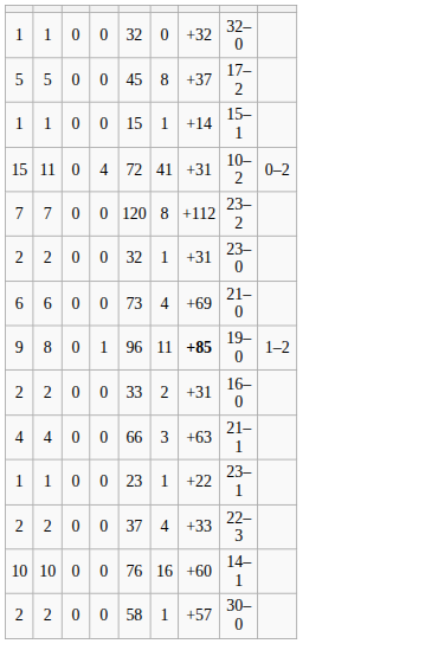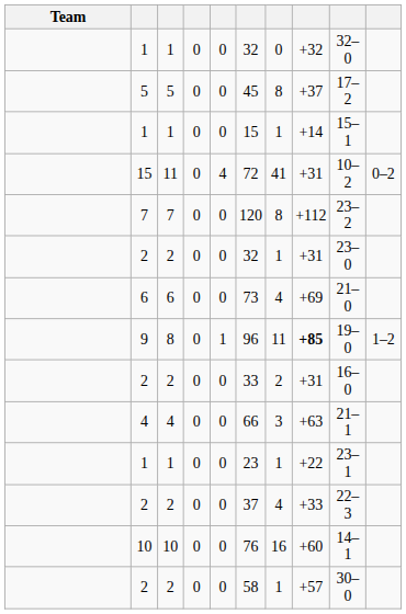+ column: Team
